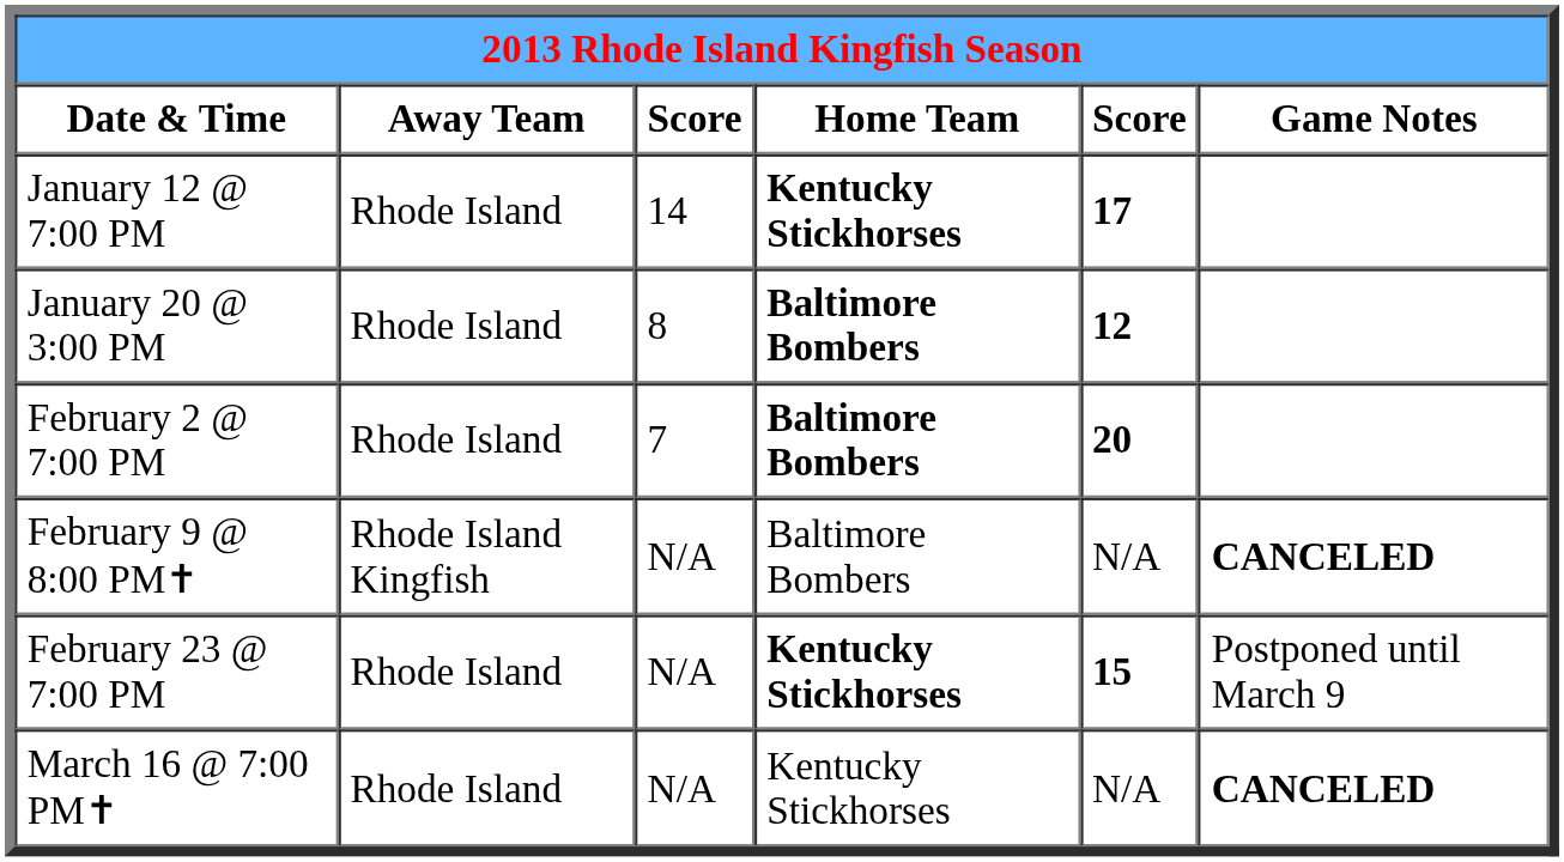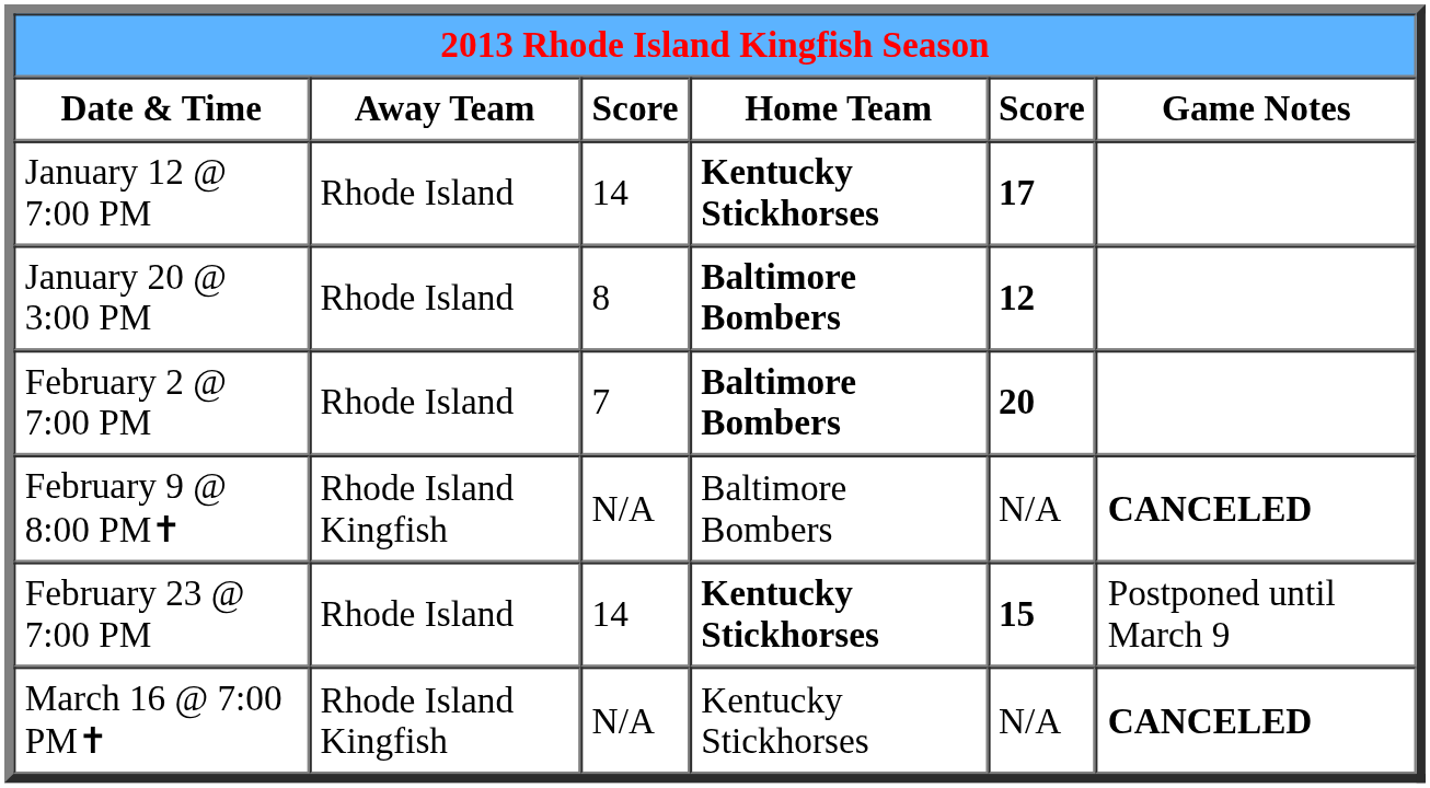February 23 @ 7:00 PM | column 3: N/A -> 14
March 16 @ 7:00 PM✝ | Away Team: Rhode Island -> Rhode Island Kingfish
